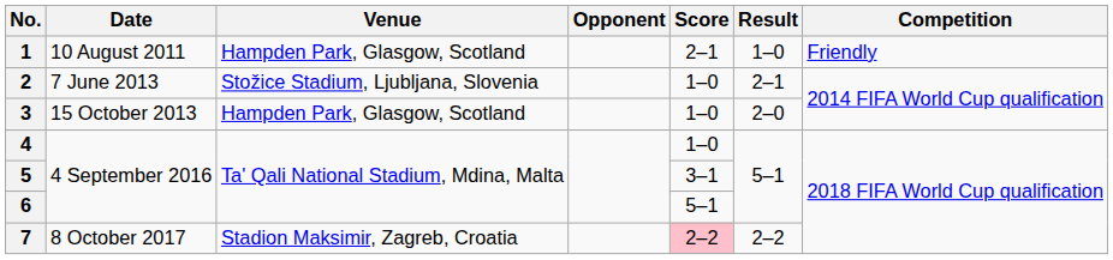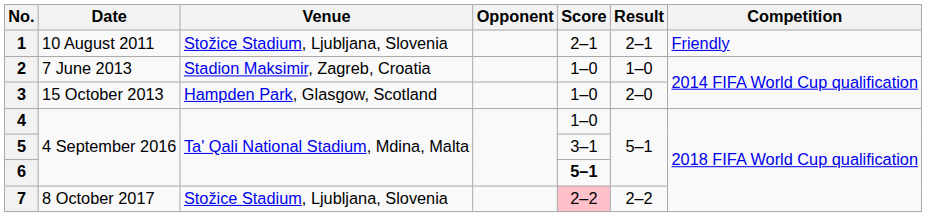1 | Venue: Hampden Park, Glasgow, Scotland -> Stožice Stadium, Ljubljana, Slovenia
1 | Result: 1–0 -> 2–1
2 | Venue: Stožice Stadium, Ljubljana, Slovenia -> Stadion Maksimir, Zagreb, Croatia
2 | Result: 2–1 -> 1–0
6 | Score: normal -> bold
7 | Venue: Stadion Maksimir, Zagreb, Croatia -> Stožice Stadium, Ljubljana, Slovenia
